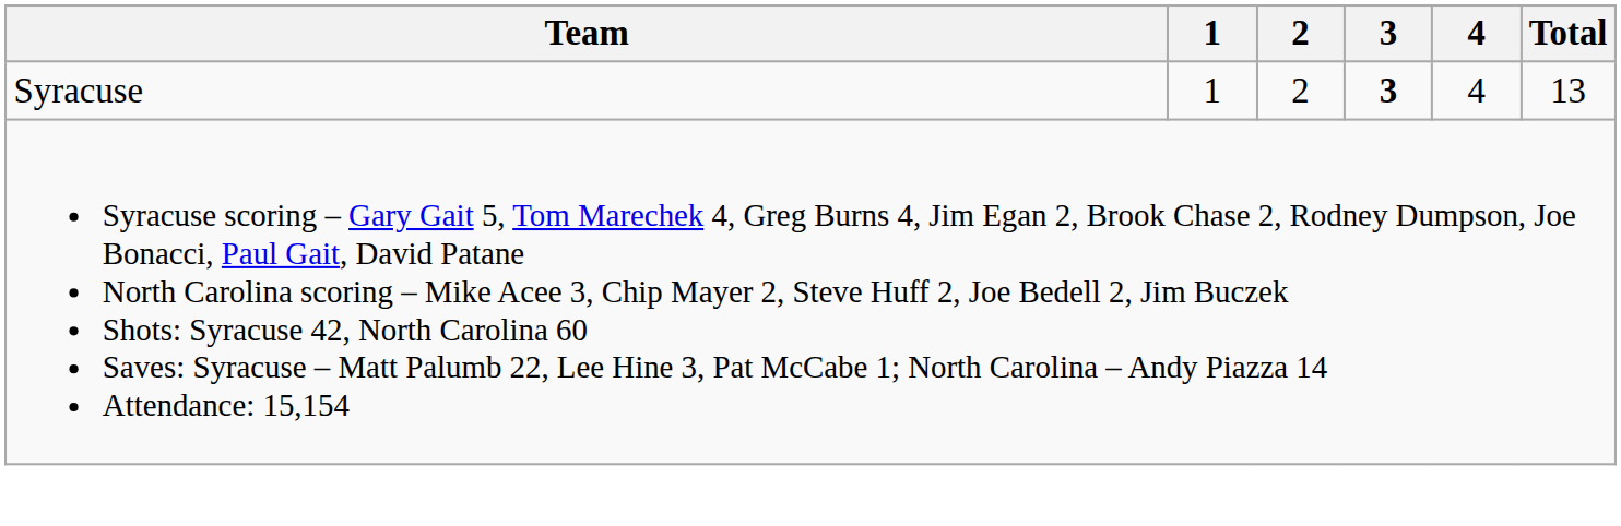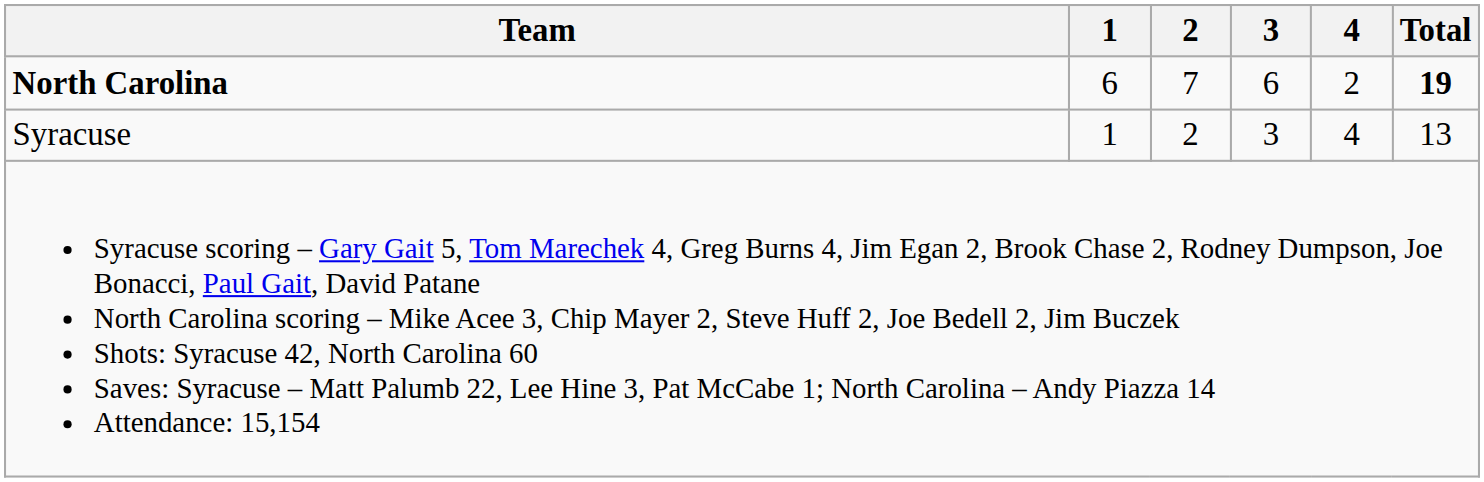+ row: North Carolina | 6 | 7 | 6 | 2 | 19
Syracuse | 3: bold -> normal
